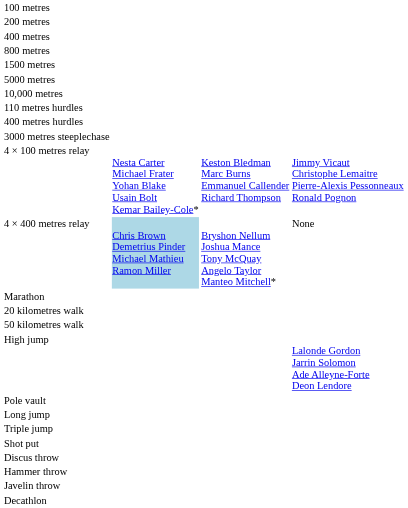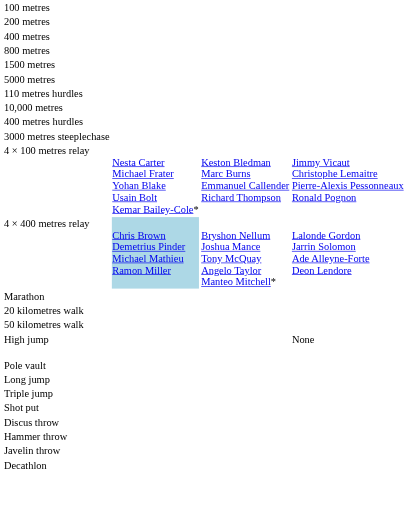rows swapped: 10,000 metres <-> 110 metres hurdles
4 × 400 metres relay | column 4: None -> Lalonde Gordon Jarrin Solomon Ade Alleyne-Forte Deon Lendore
High jump | column 4: Lalonde Gordon Jarrin Solomon Ade Alleyne-Forte Deon Lendore -> None
